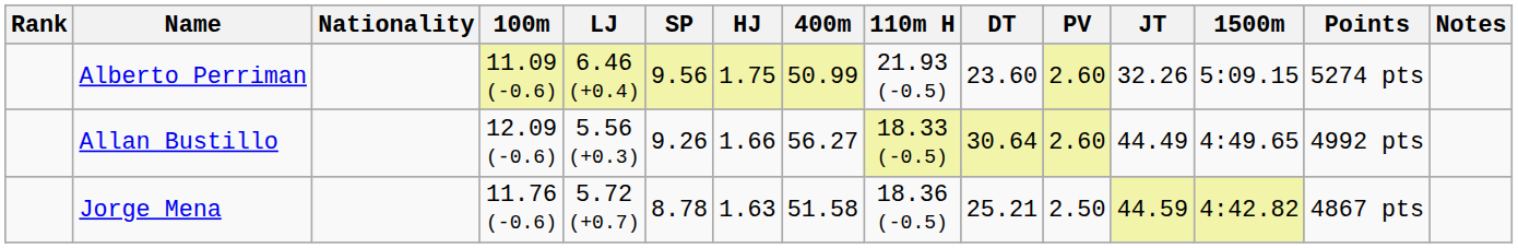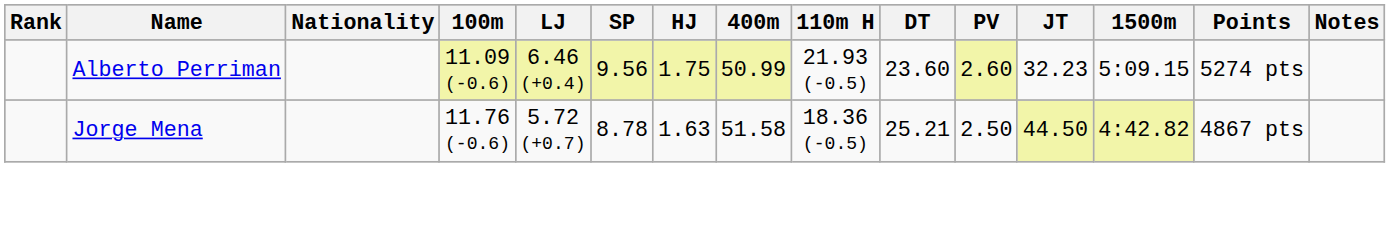Alberto Perriman | JT: 32.26 -> 32.23
- row: Allan Bustillo | 12.09 (-0.6) | 5.56 (+0.3) | 9.26 | 1.66 | 56.27 | 18.33 (-0.5) | 30.64 | 2.60 | 44.49 | 4:49.65 | 4992 pts
Jorge Mena | JT: 44.59 -> 44.50
